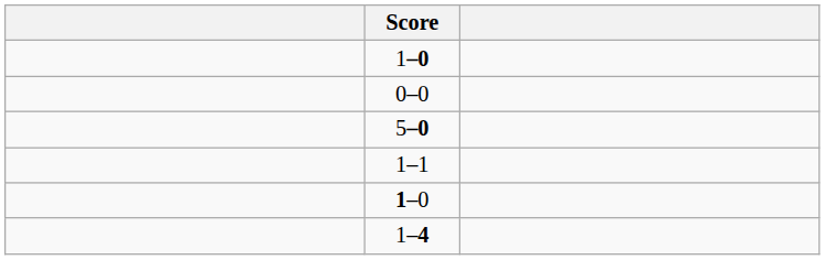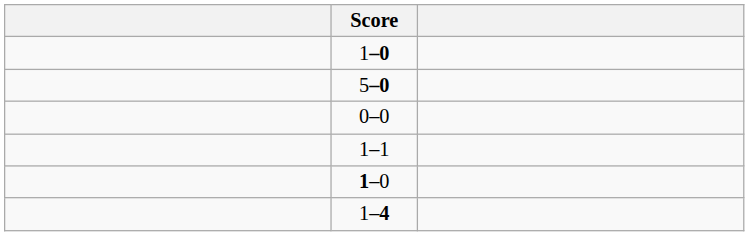rows swapped: 5–0 <-> 0–0
